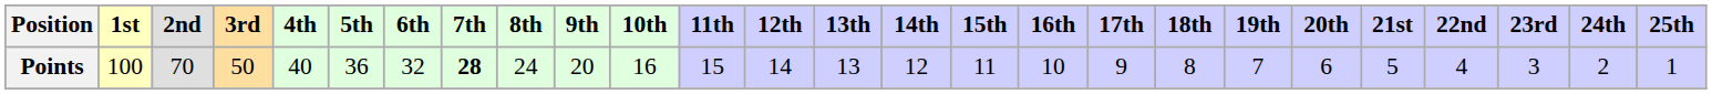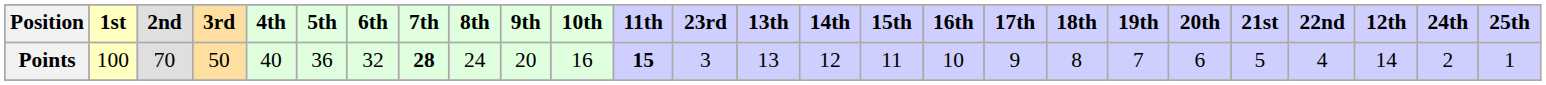columns swapped: 12th <-> 23rd
Points | 11th: normal -> bold
